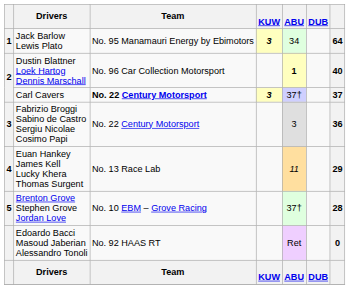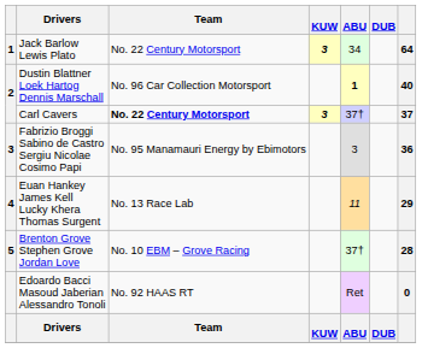Jack Barlow Lewis Plato | Team: No. 95 Manamauri Energy by Ebimotors -> No. 22 Century Motorsport
Fabrizio Broggi Sabino de Castro Sergiu Nicolae Cosimo Papi | Team: No. 22 Century Motorsport -> No. 95 Manamauri Energy by Ebimotors
